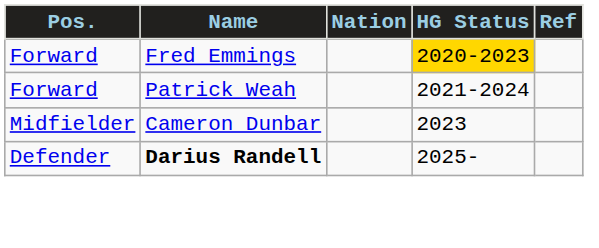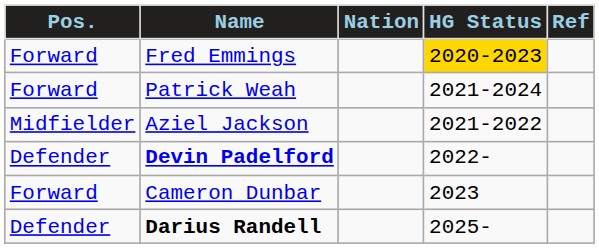+ row: Midfielder | Aziel Jackson | 2021-2022
+ row: Defender | Devin Padelford | 2022-
Cameron Dunbar | Pos.: Midfielder -> Forward
